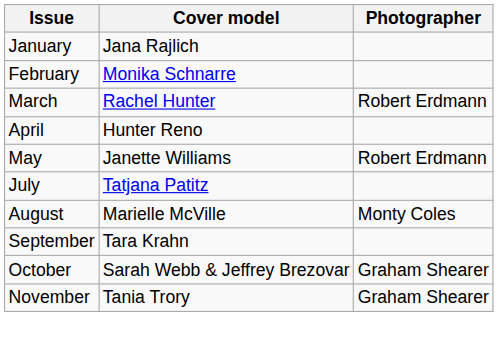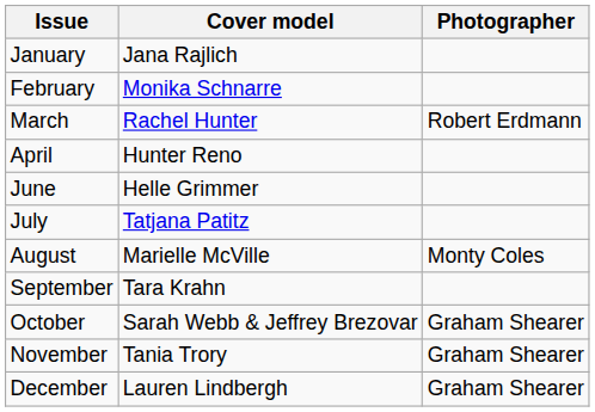- row: May | Janette Williams | Robert Erdmann
+ row: June | Helle Grimmer
+ row: December | Lauren Lindbergh | Graham Shearer
